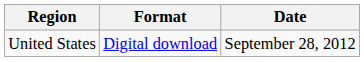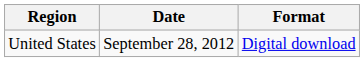columns swapped: Date <-> Format
